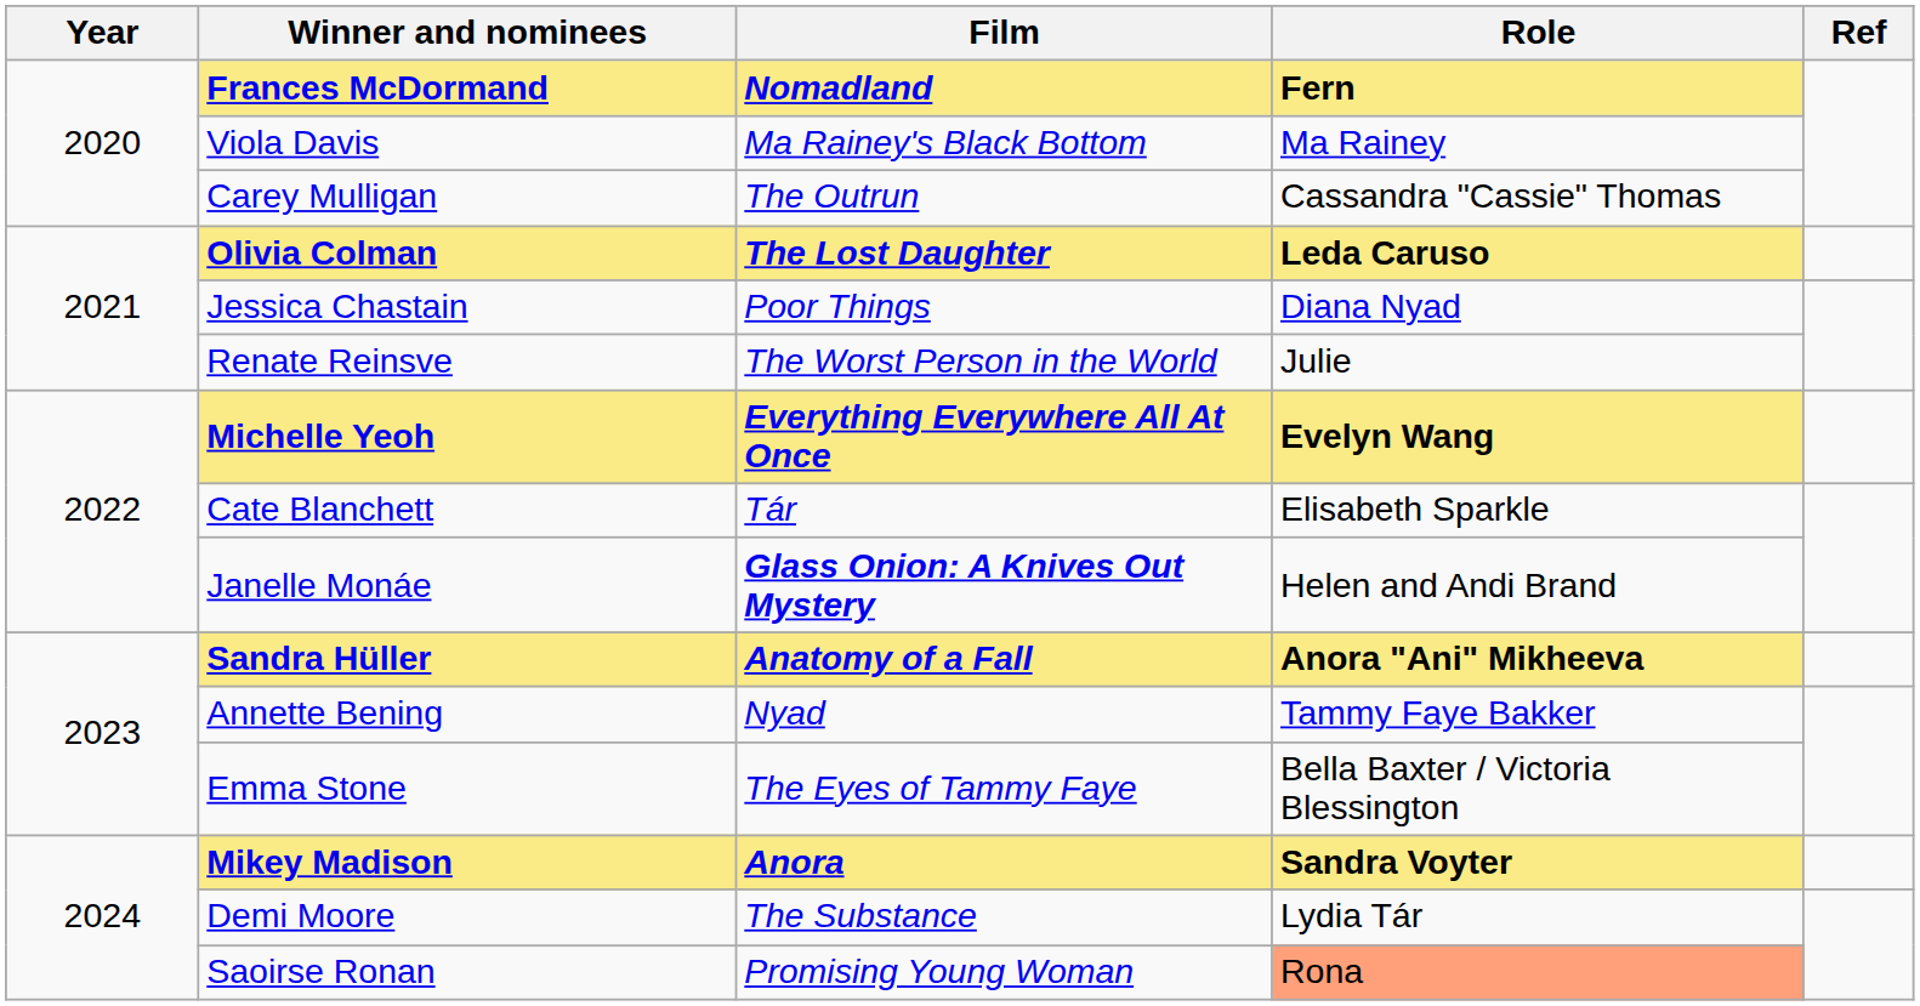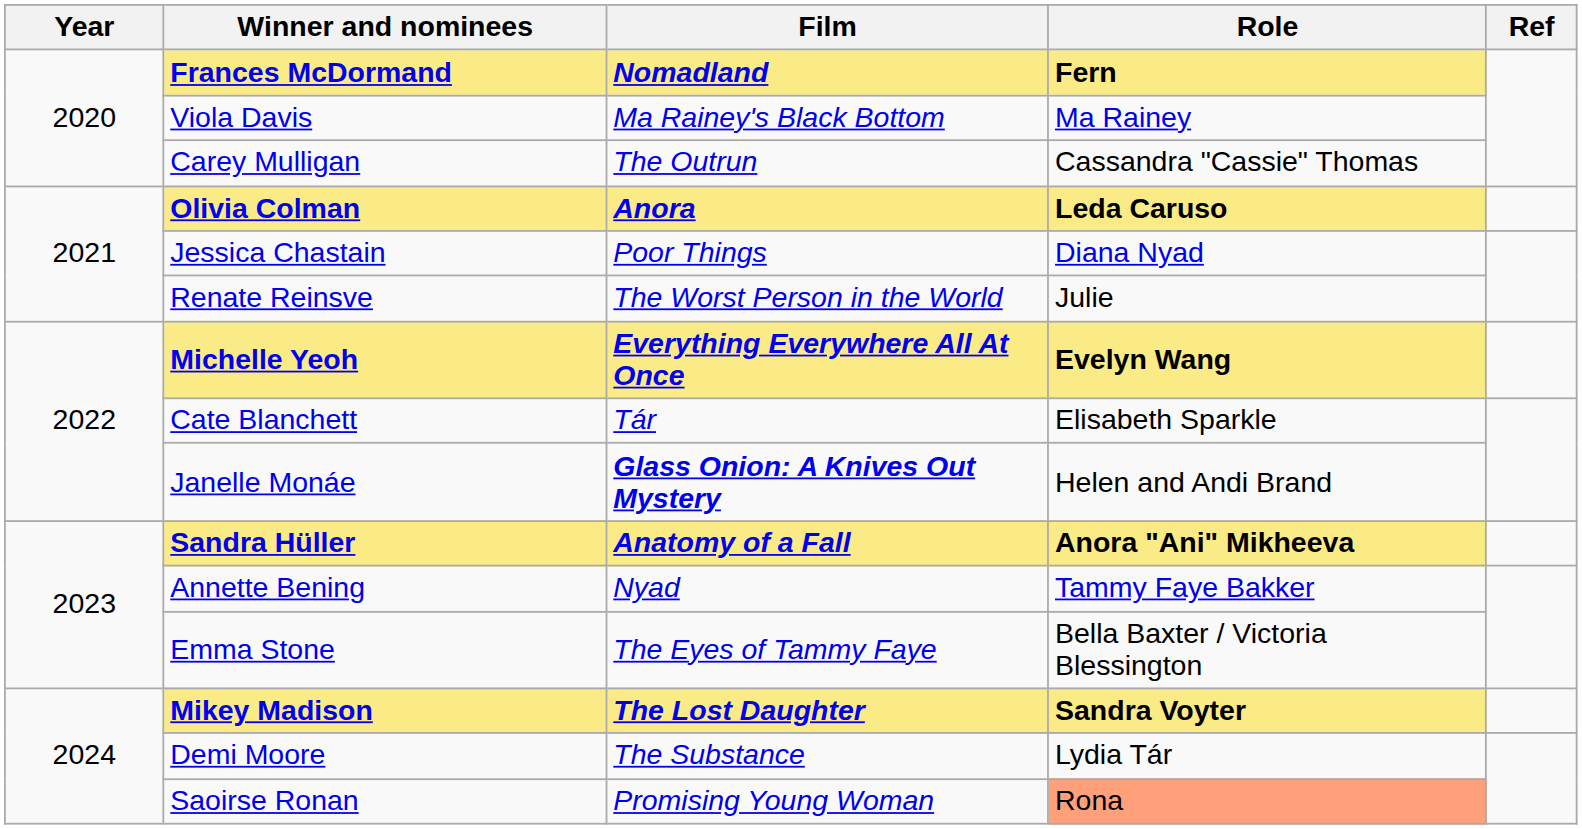Olivia Colman | Film: The Lost Daughter -> Anora
Mikey Madison | Film: Anora -> The Lost Daughter
